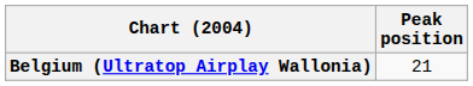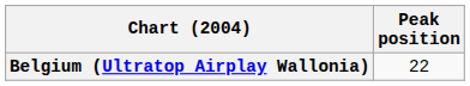Belgium (Ultratop Airplay Wallonia) | Peak position: 21 -> 22
